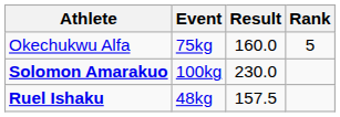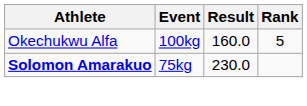Okechukwu Alfa | Event: 75kg -> 100kg
Solomon Amarakuo | Event: 100kg -> 75kg
- row: Ruel Ishaku | 48kg | 157.5
